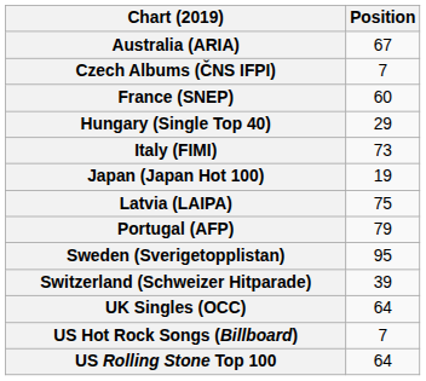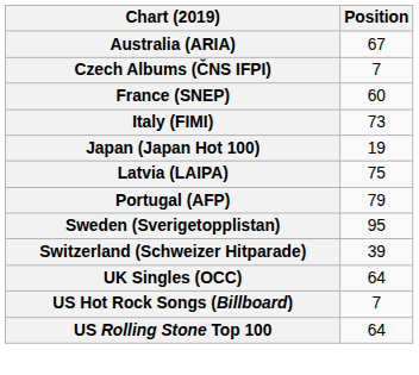- row: Hungary (Single Top 40) | 29
